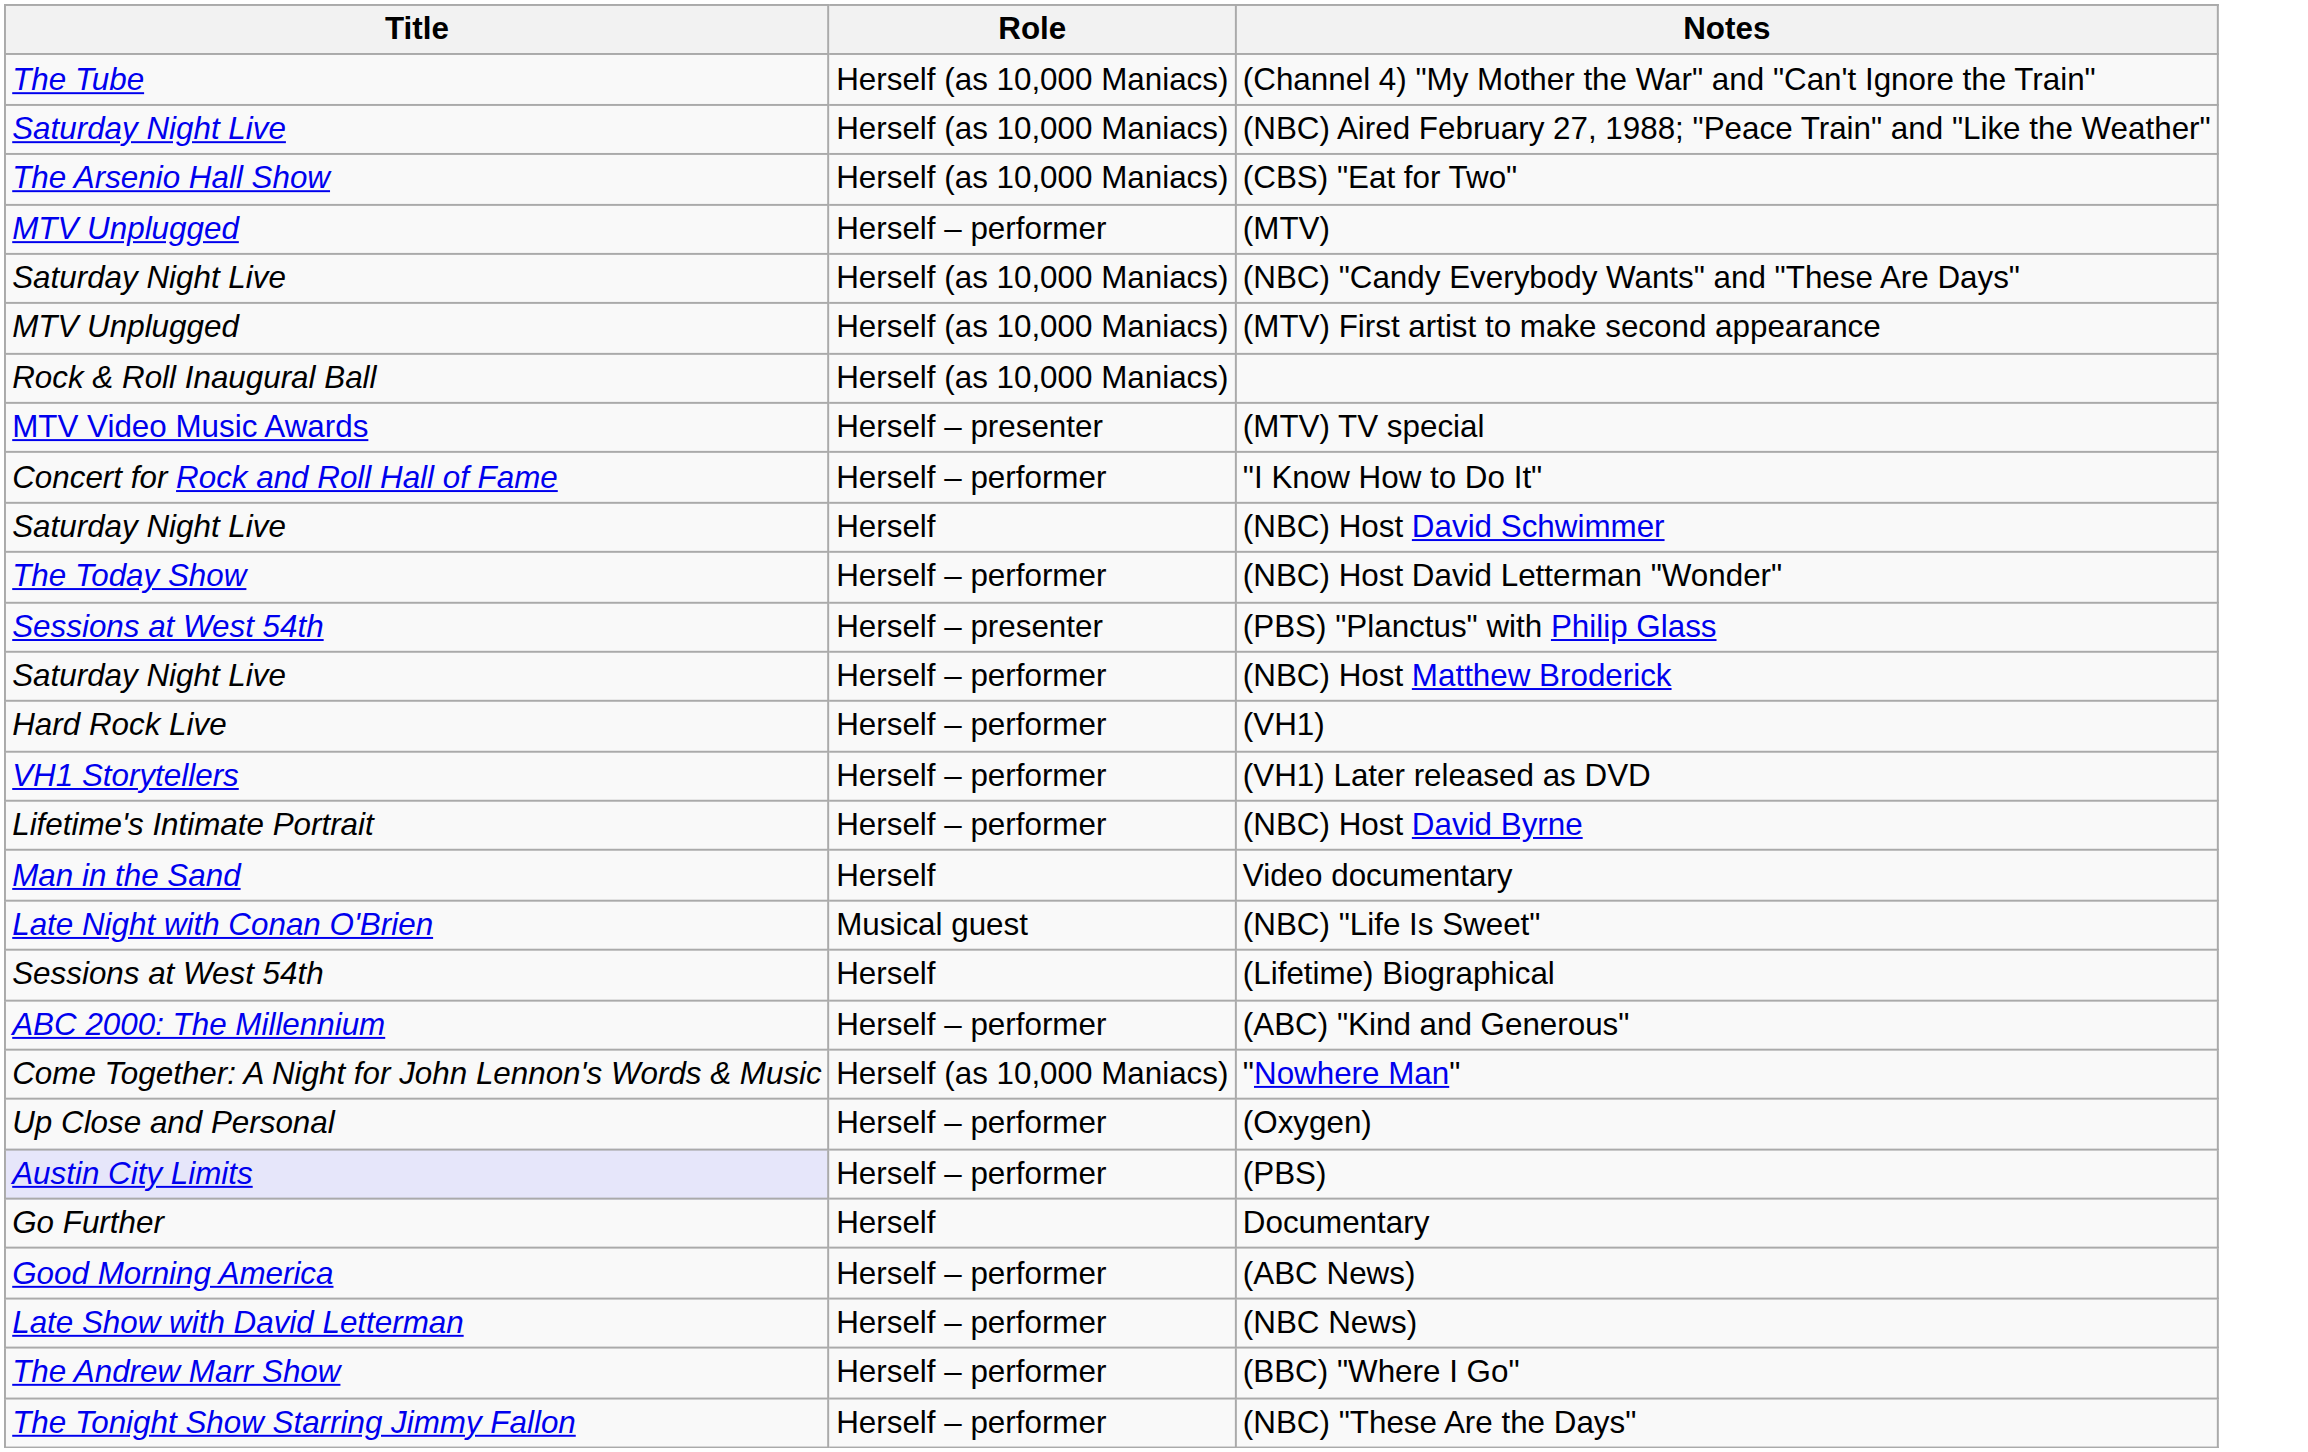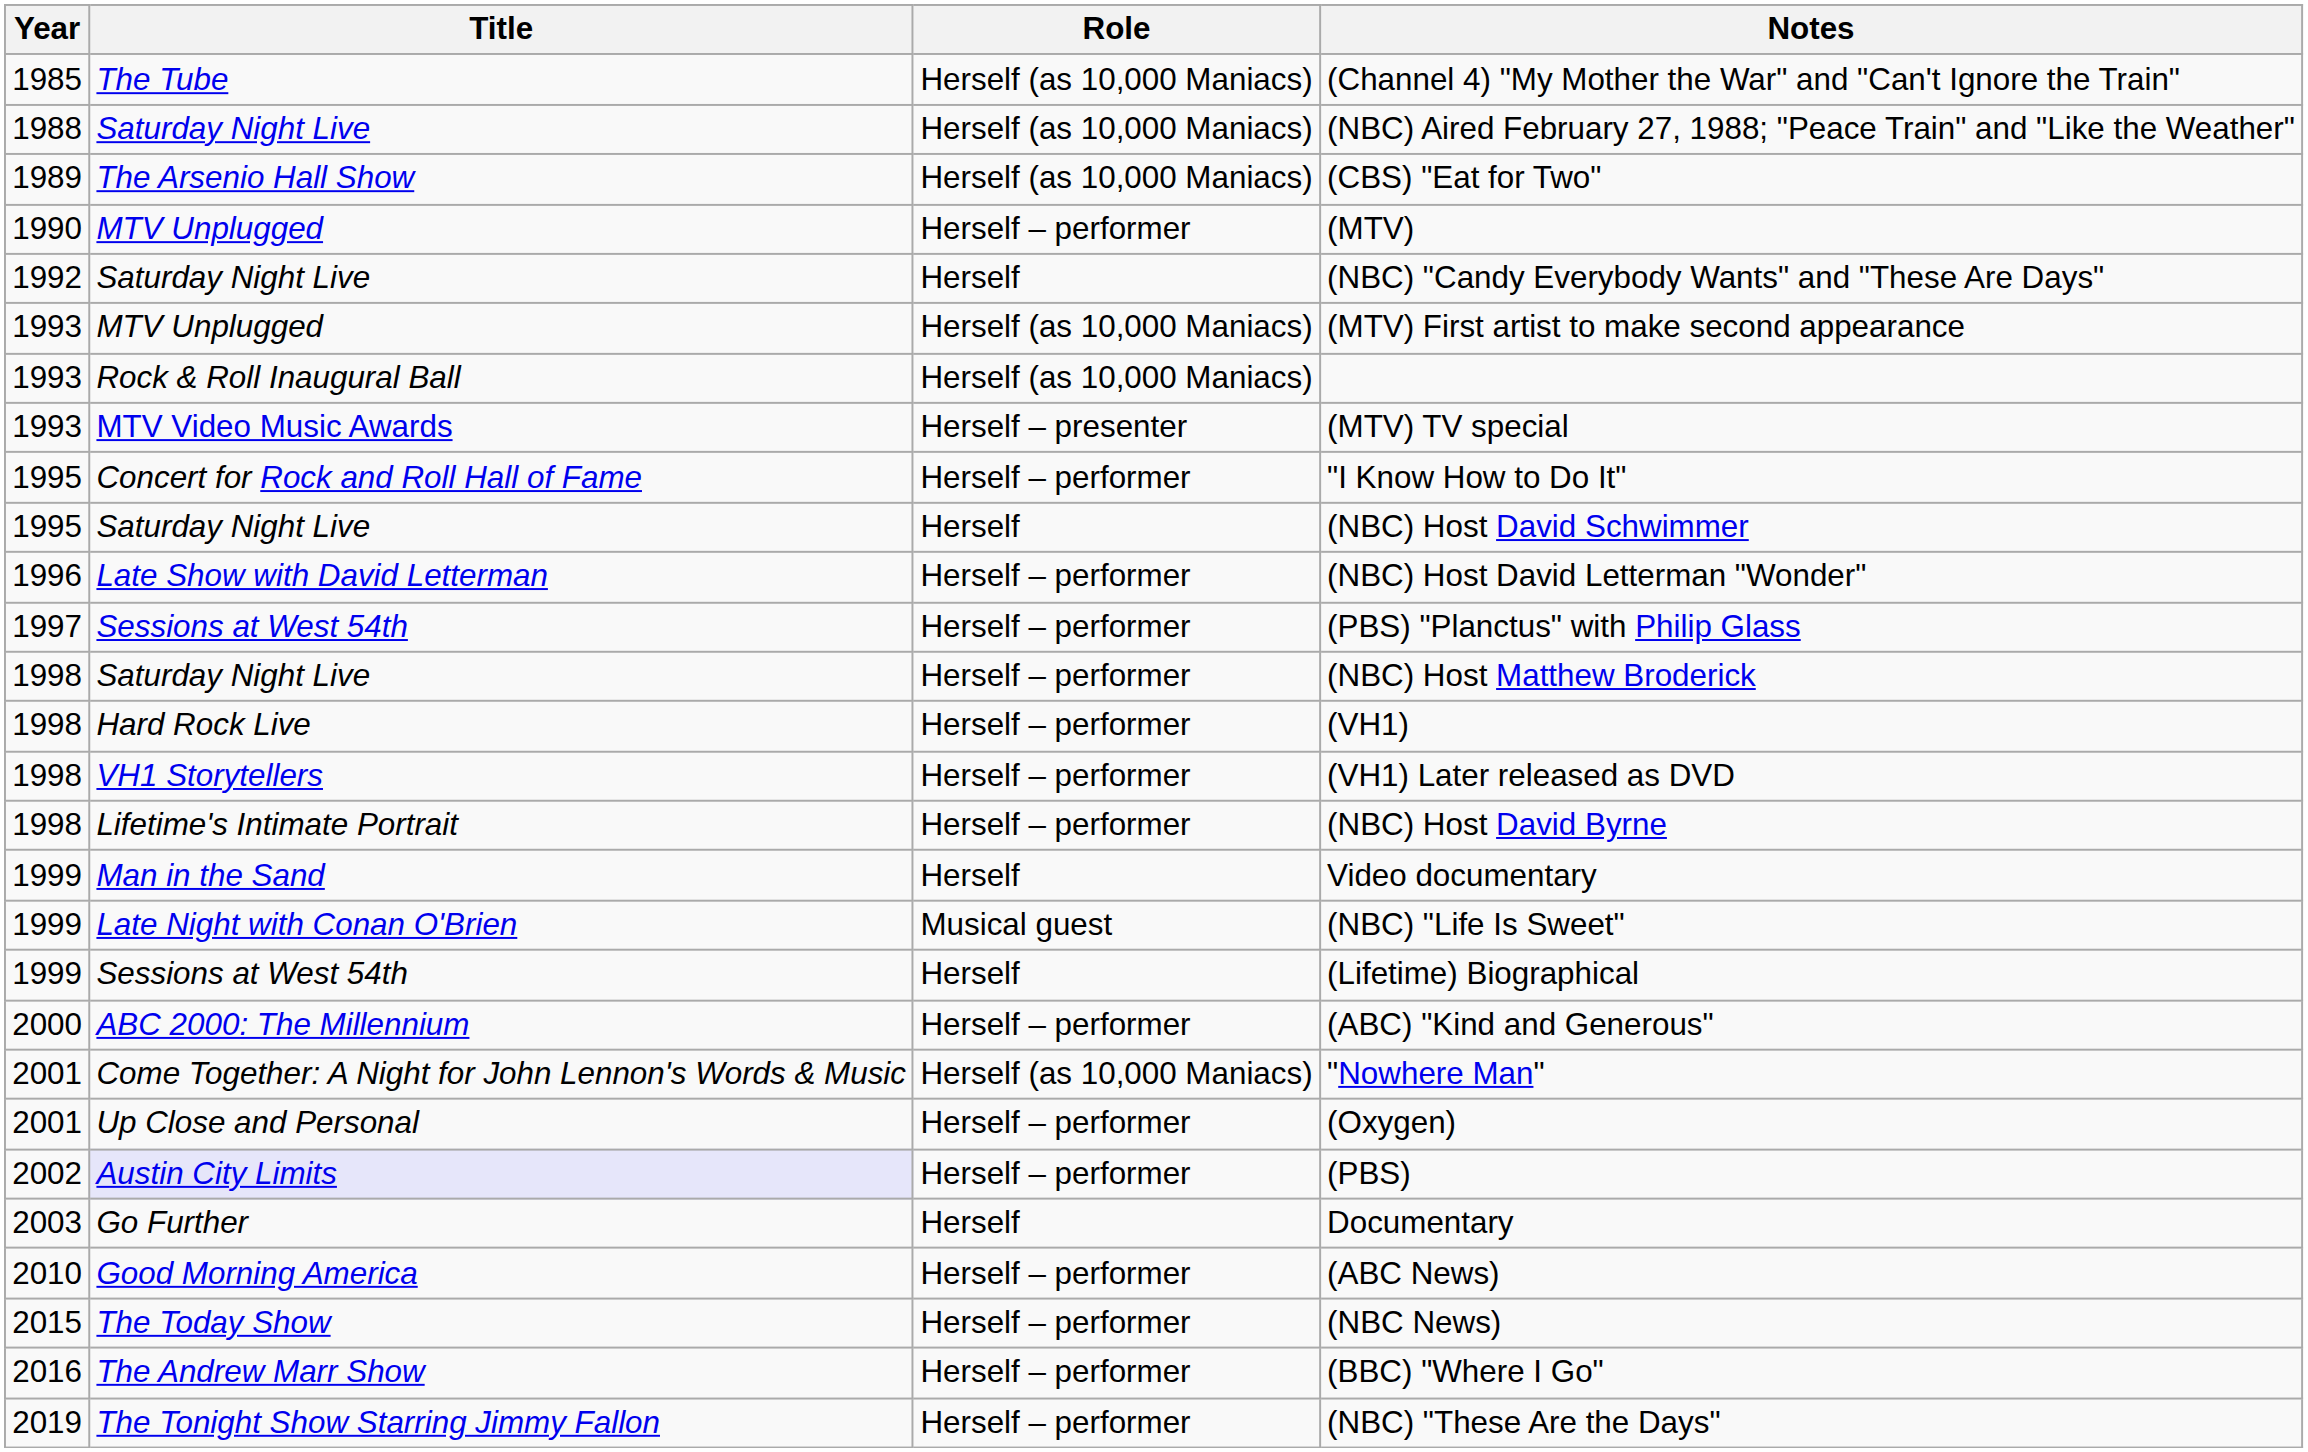+ column: Year | 1985 | 1988 | 1989 | 1990 | 1992 | 1993 | 1993 | 1993 | 1995 | 1995 | 1996 | 1997 | 1998 | 1998 | 1998 | 1998 | 1999 | 1999 | 1999 | 2000 | 2001 | 2001 | 2002 | 2003 | 2010 | 2015 | 2016 | 2019
(NBC) "Candy Everybody Wants" and "These Are Days" | Role: Herself (as 10,000 Maniacs) -> Herself
(NBC) Host David Letterman "Wonder" | Title: The Today Show -> Late Show with David Letterman
(PBS) "Planctus" with Philip Glass | Role: Herself – presenter -> Herself – performer
(NBC News) | Title: Late Show with David Letterman -> The Today Show
